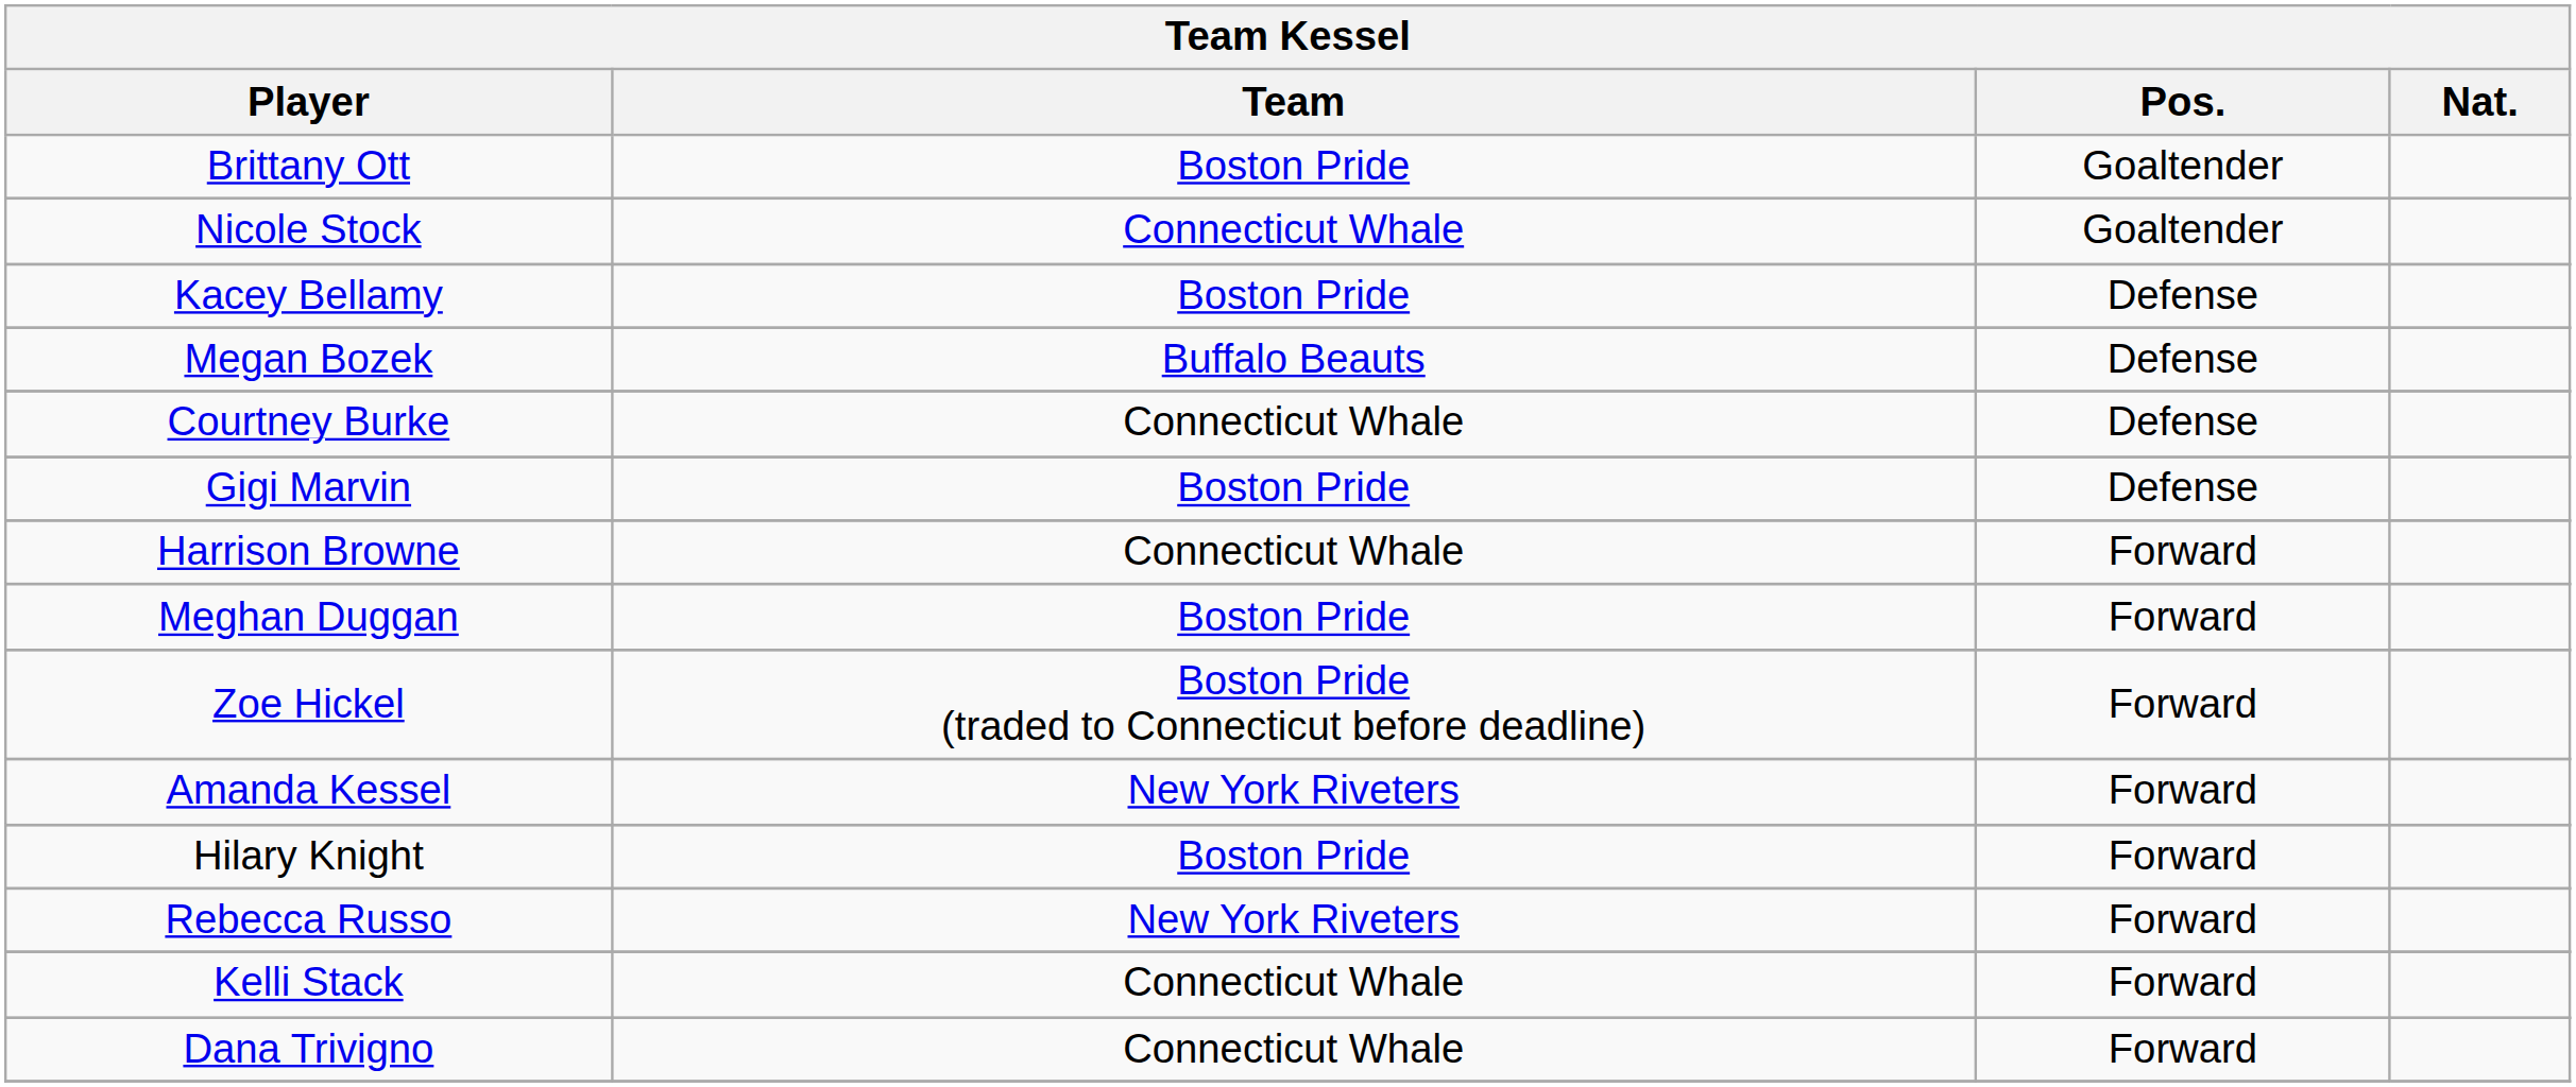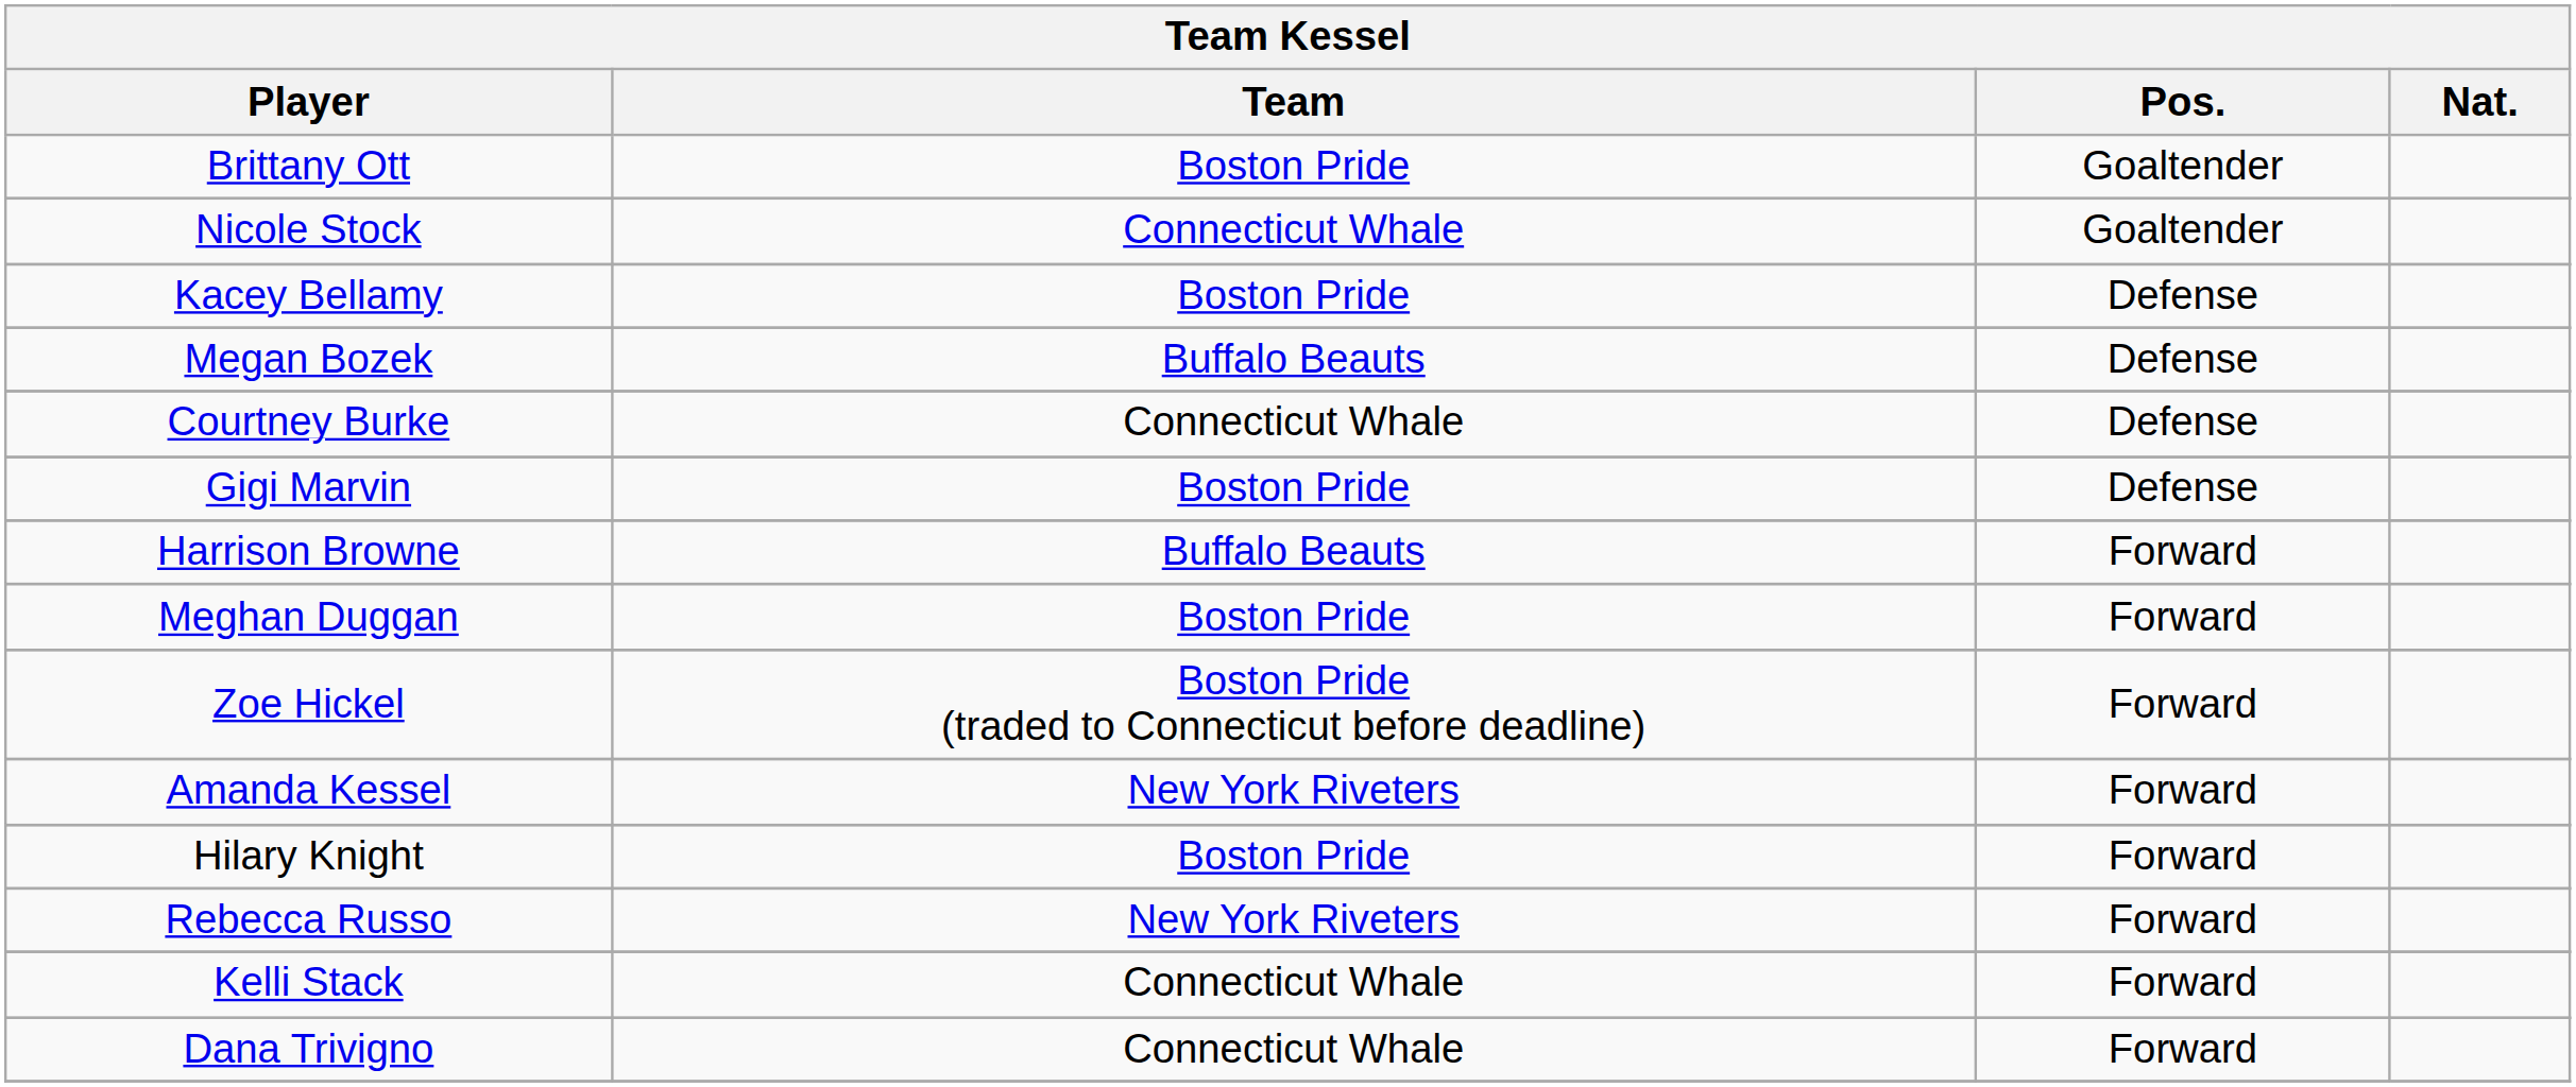Harrison Browne | Team: Connecticut Whale -> Buffalo Beauts
